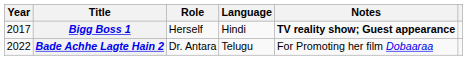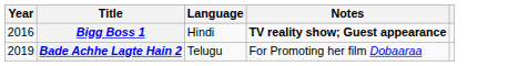- column: Role | Herself | Dr. Antara
Bigg Boss 1 | Year: 2017 -> 2016
Bade Achhe Lagte Hain 2 | Year: 2022 -> 2019
